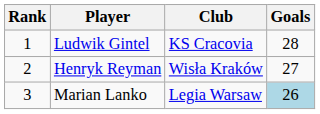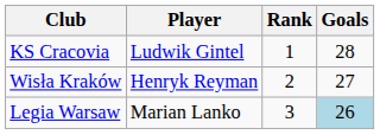columns swapped: Rank <-> Club
